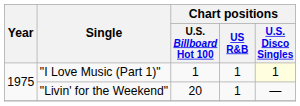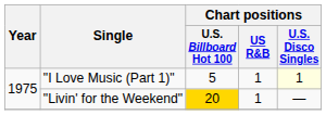"I Love Music (Part 1)" | Chart positions / U.S. Billboard Hot 100: 1 -> 5
"Livin' for the Weekend" | Chart positions / U.S. Billboard Hot 100: no background -> gold background
